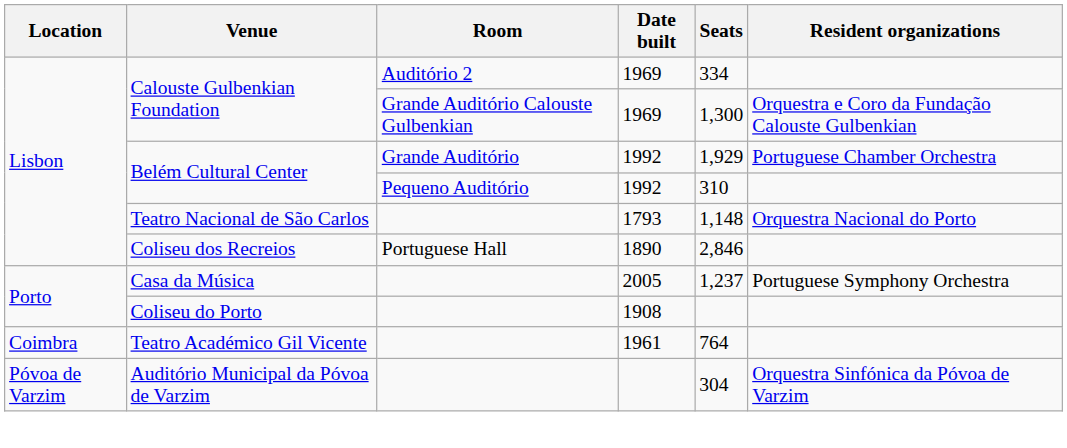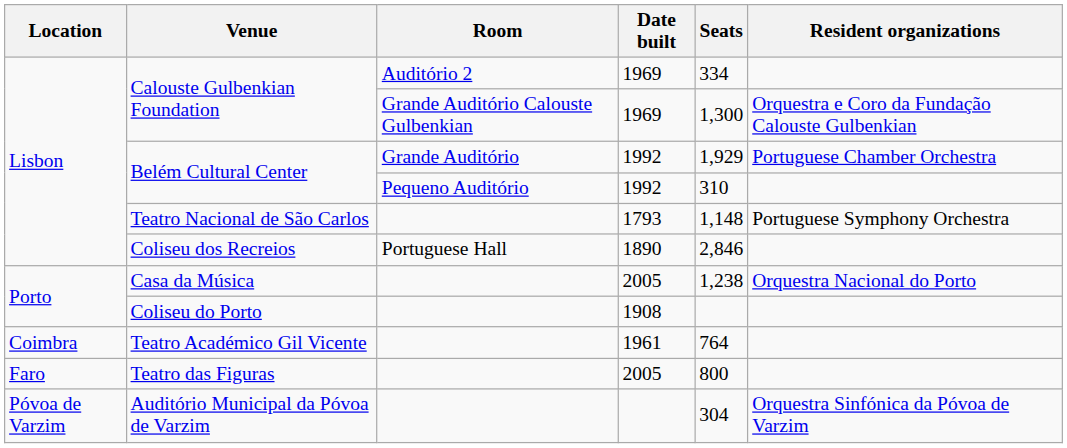Teatro Nacional de São Carlos | Resident organizations: Orquestra Nacional do Porto -> Portuguese Symphony Orchestra
Casa da Música | Seats: 1,237 -> 1,238
Casa da Música | Resident organizations: Portuguese Symphony Orchestra -> Orquestra Nacional do Porto
+ row: Faro | Teatro das Figuras | 2005 | 800
